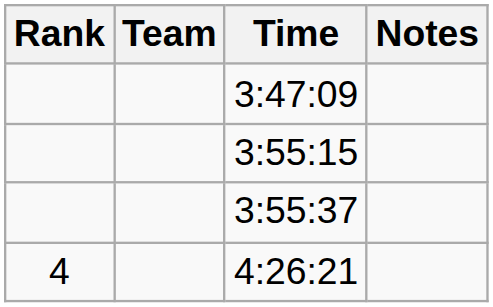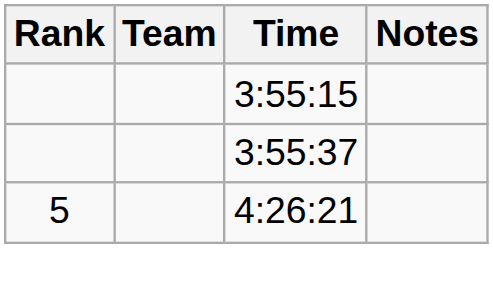- row: 3:47:09
4:26:21 | Rank: 4 -> 5
